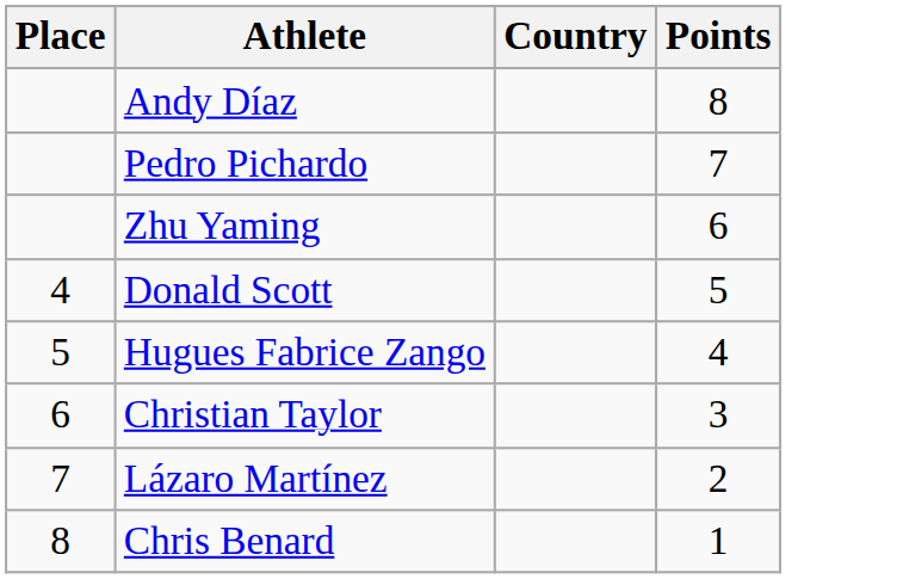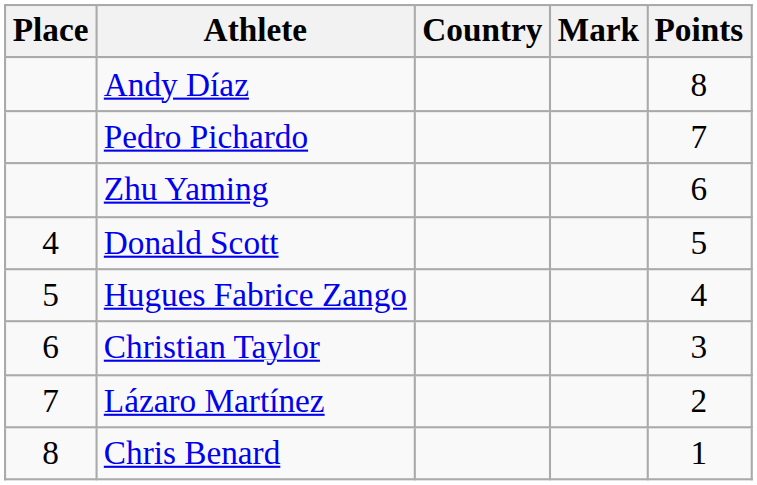+ column: Mark
